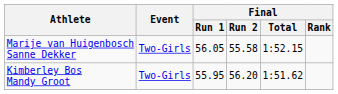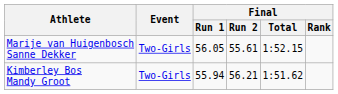Marije van Huigenbosch Sanne Dekker | Final / Run 2: 55.58 -> 55.61
Kimberley Bos Mandy Groot | Final / Run 1: 55.95 -> 55.94
Kimberley Bos Mandy Groot | Final / Run 2: 56.20 -> 56.21
